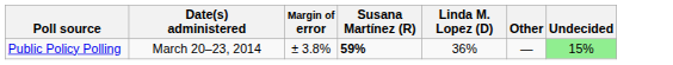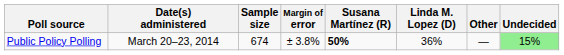+ column: Sample size | 674
Public Policy Polling | Susana Martínez (R): 59% -> 50%
